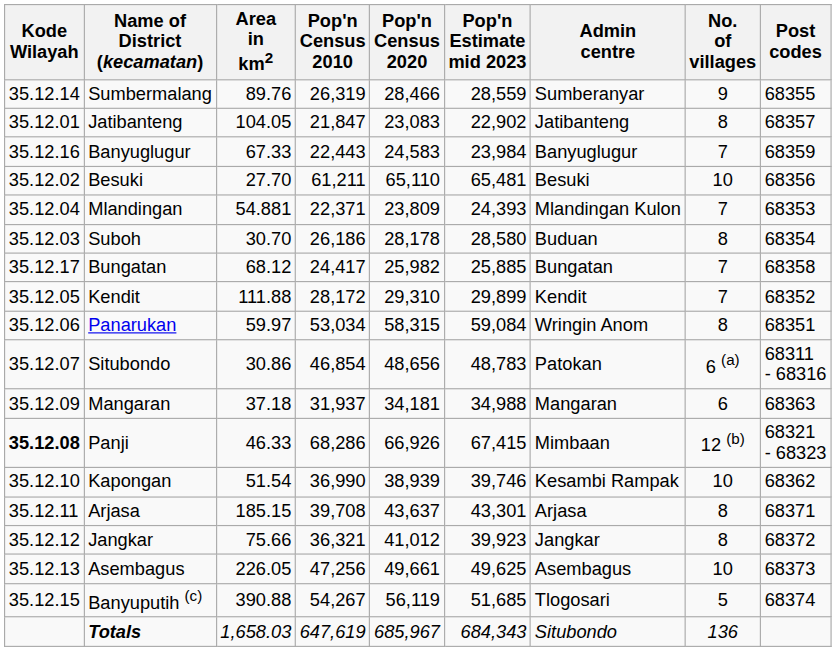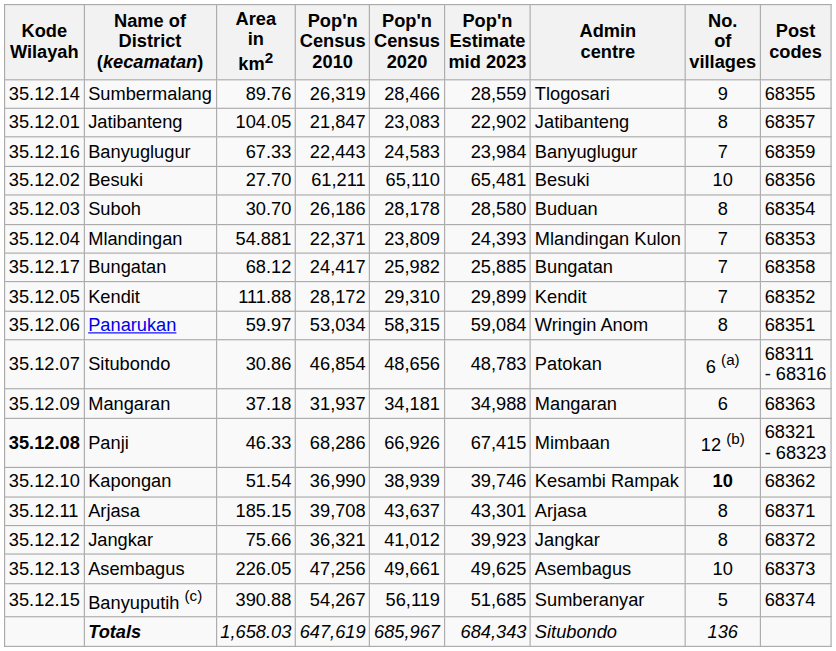Sumbermalang | Admin centre: Sumberanyar -> Tlogosari
rows swapped: Suboh <-> Mlandingan
Kapongan | No. of villages: normal -> bold
Banyuputih (c) | Admin centre: Tlogosari -> Sumberanyar
